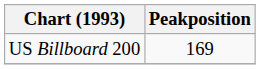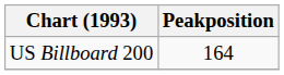US Billboard 200 | Peakposition: 169 -> 164
